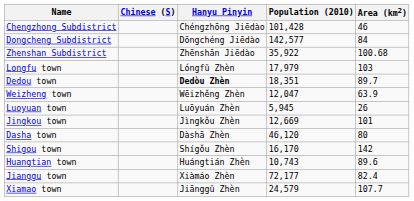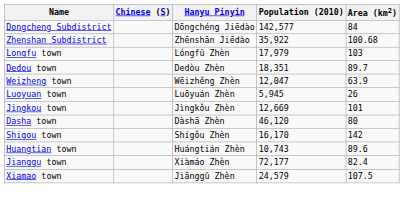- row: Chengzhong Subdistrict | Chéngzhōng Jiēdào | 101,428 | 46
Dedou town | Hanyu Pinyin: bold -> normal
Xiamao town | Area (km2): 107.7 -> 107.5
